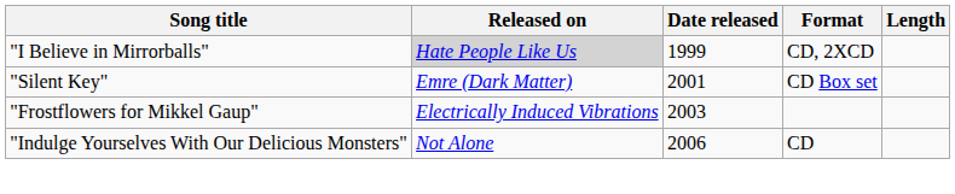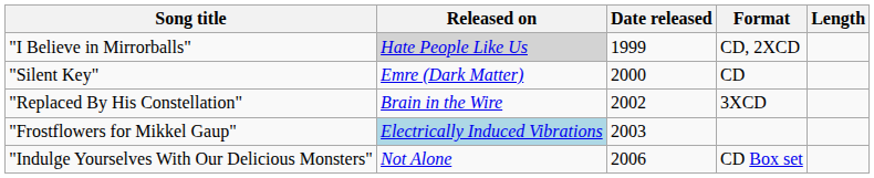"Silent Key" | Date released: 2001 -> 2000
"Silent Key" | Format: CD Box set -> CD
+ row: "Replaced By His Constellation" | Brain in the Wire | 2002 | 3XCD
"Frostflowers for Mikkel Gaup" | Released on: no background -> lightblue background
"Indulge Yourselves With Our Delicious Monsters" | Format: CD -> CD Box set
